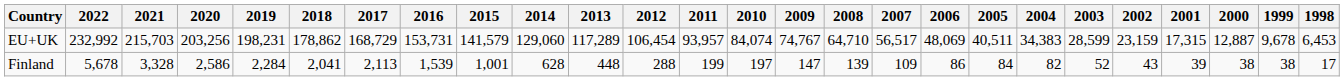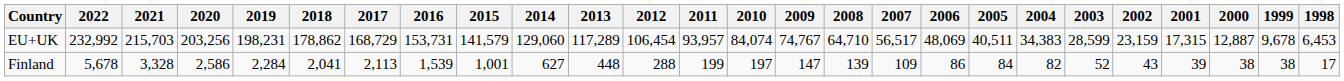Finland | 2014: 628 -> 627
